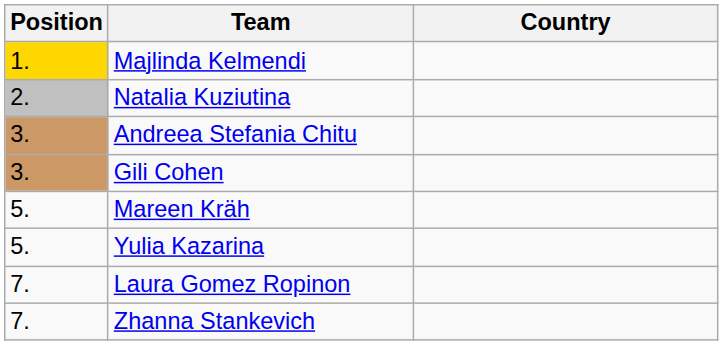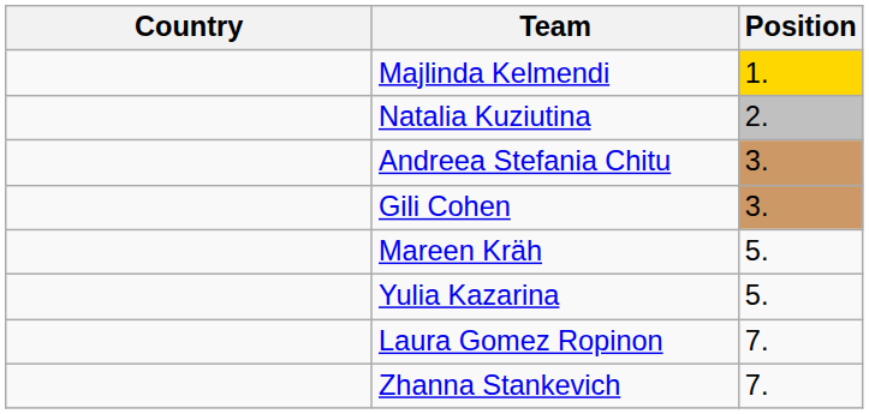columns swapped: Position <-> Country
